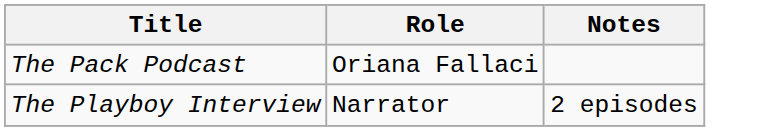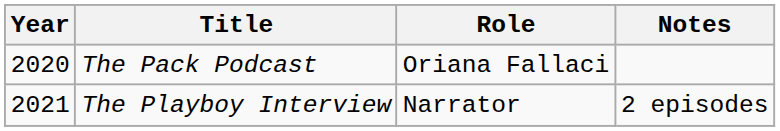+ column: Year | 2020 | 2021
